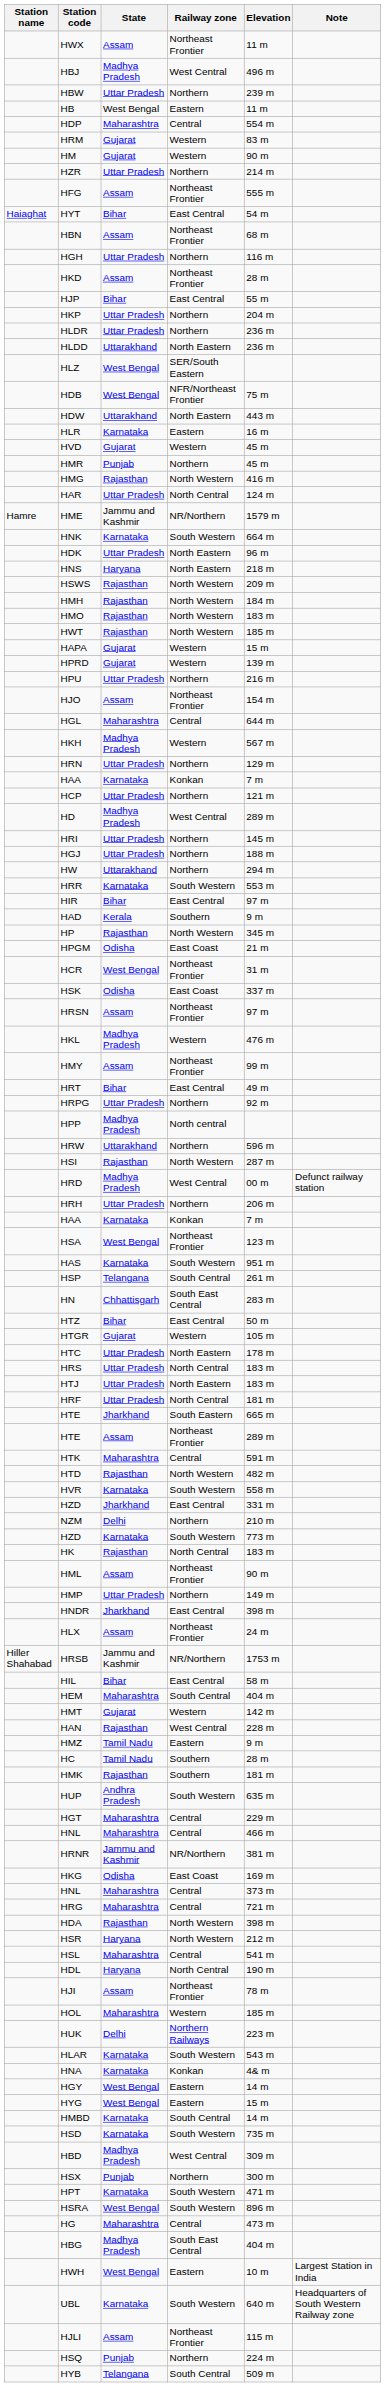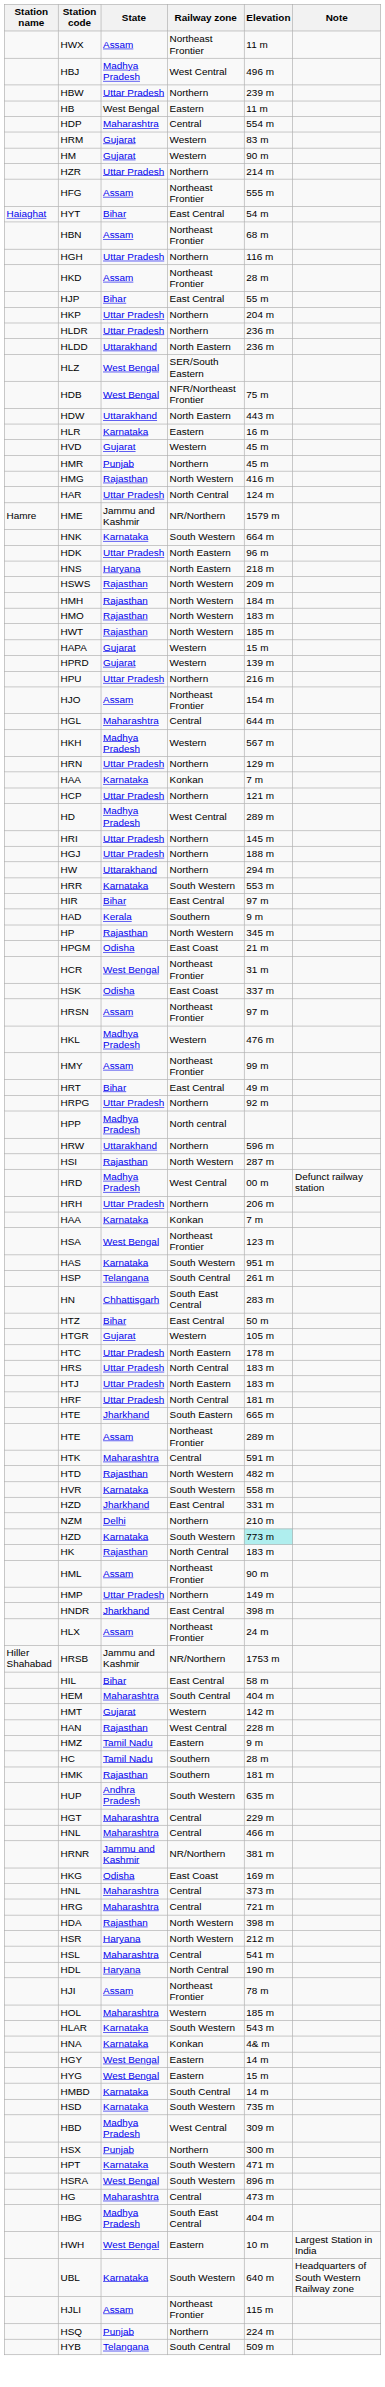HZD / South Western | Elevation: no background -> paleturquoise background
- row: HUK | Delhi | Northern Railways | 223 m
